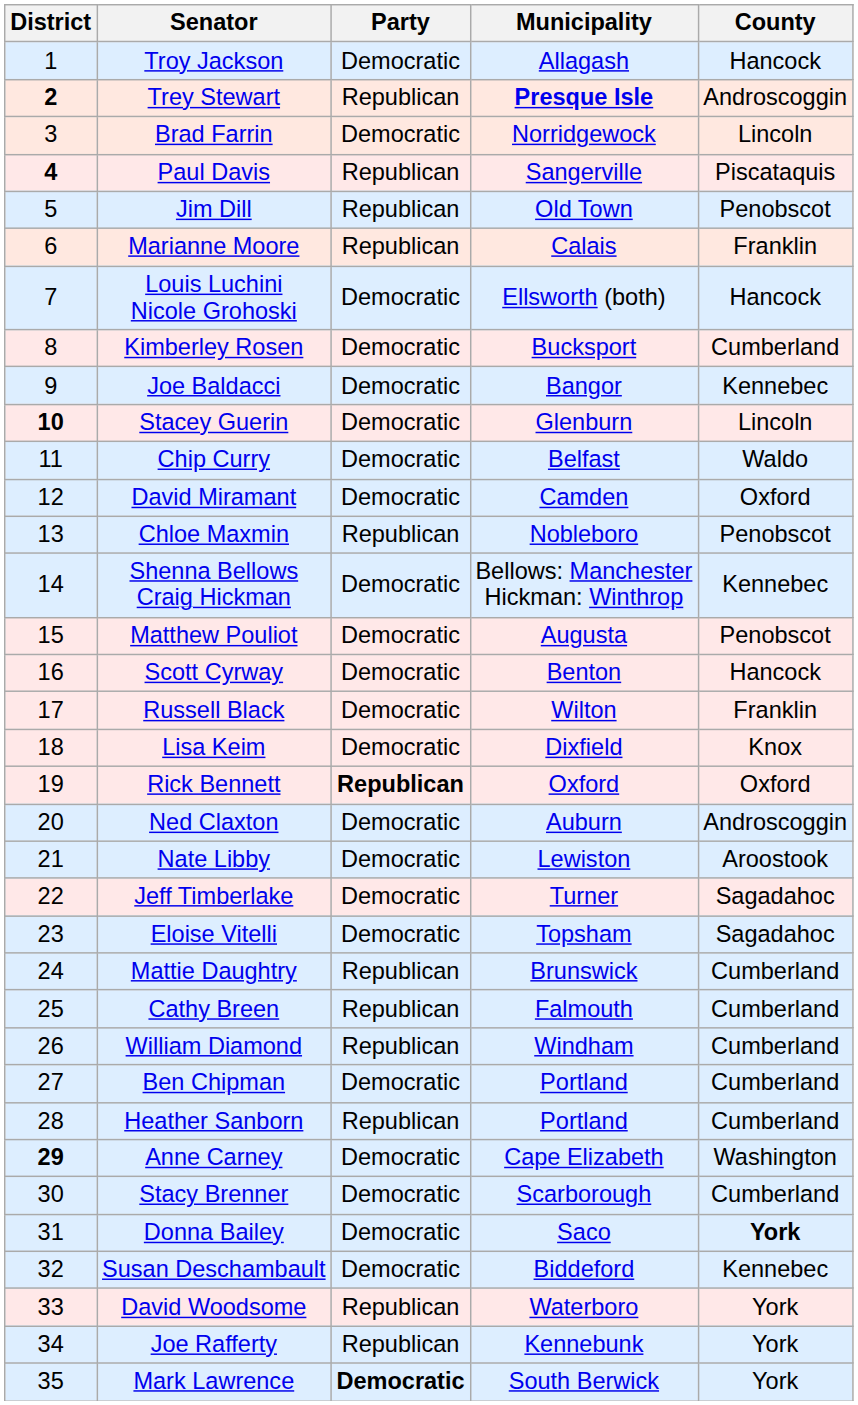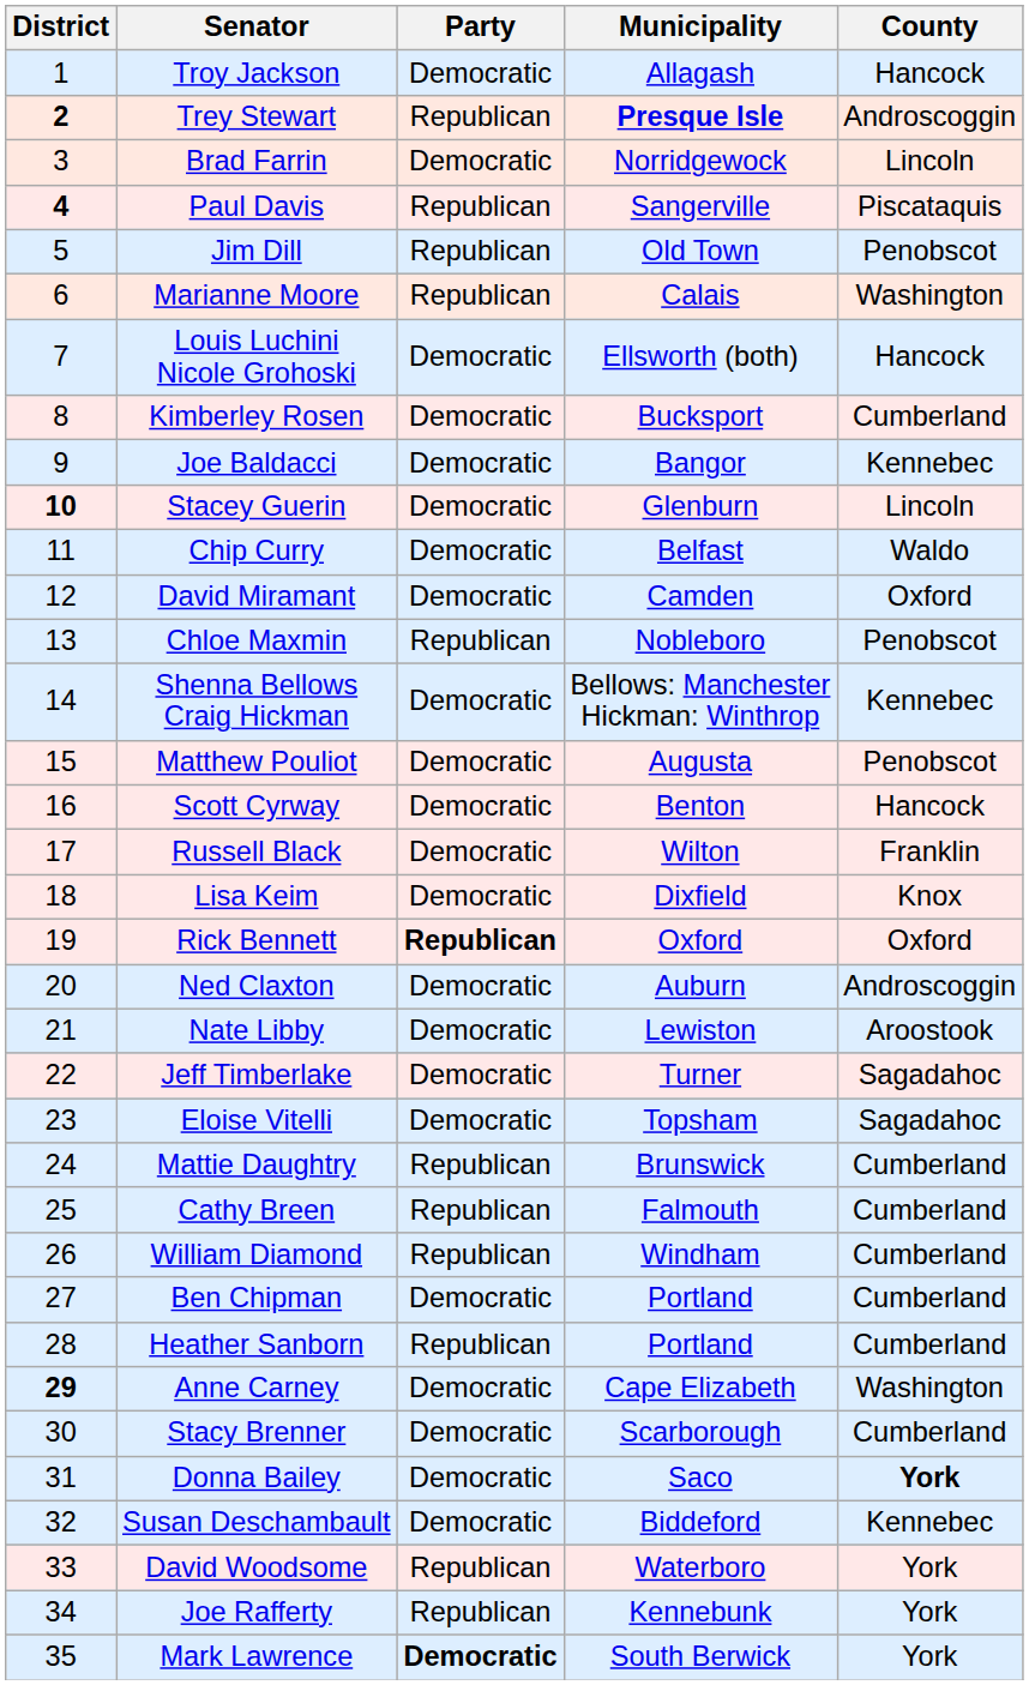Marianne Moore | County: Franklin -> Washington
